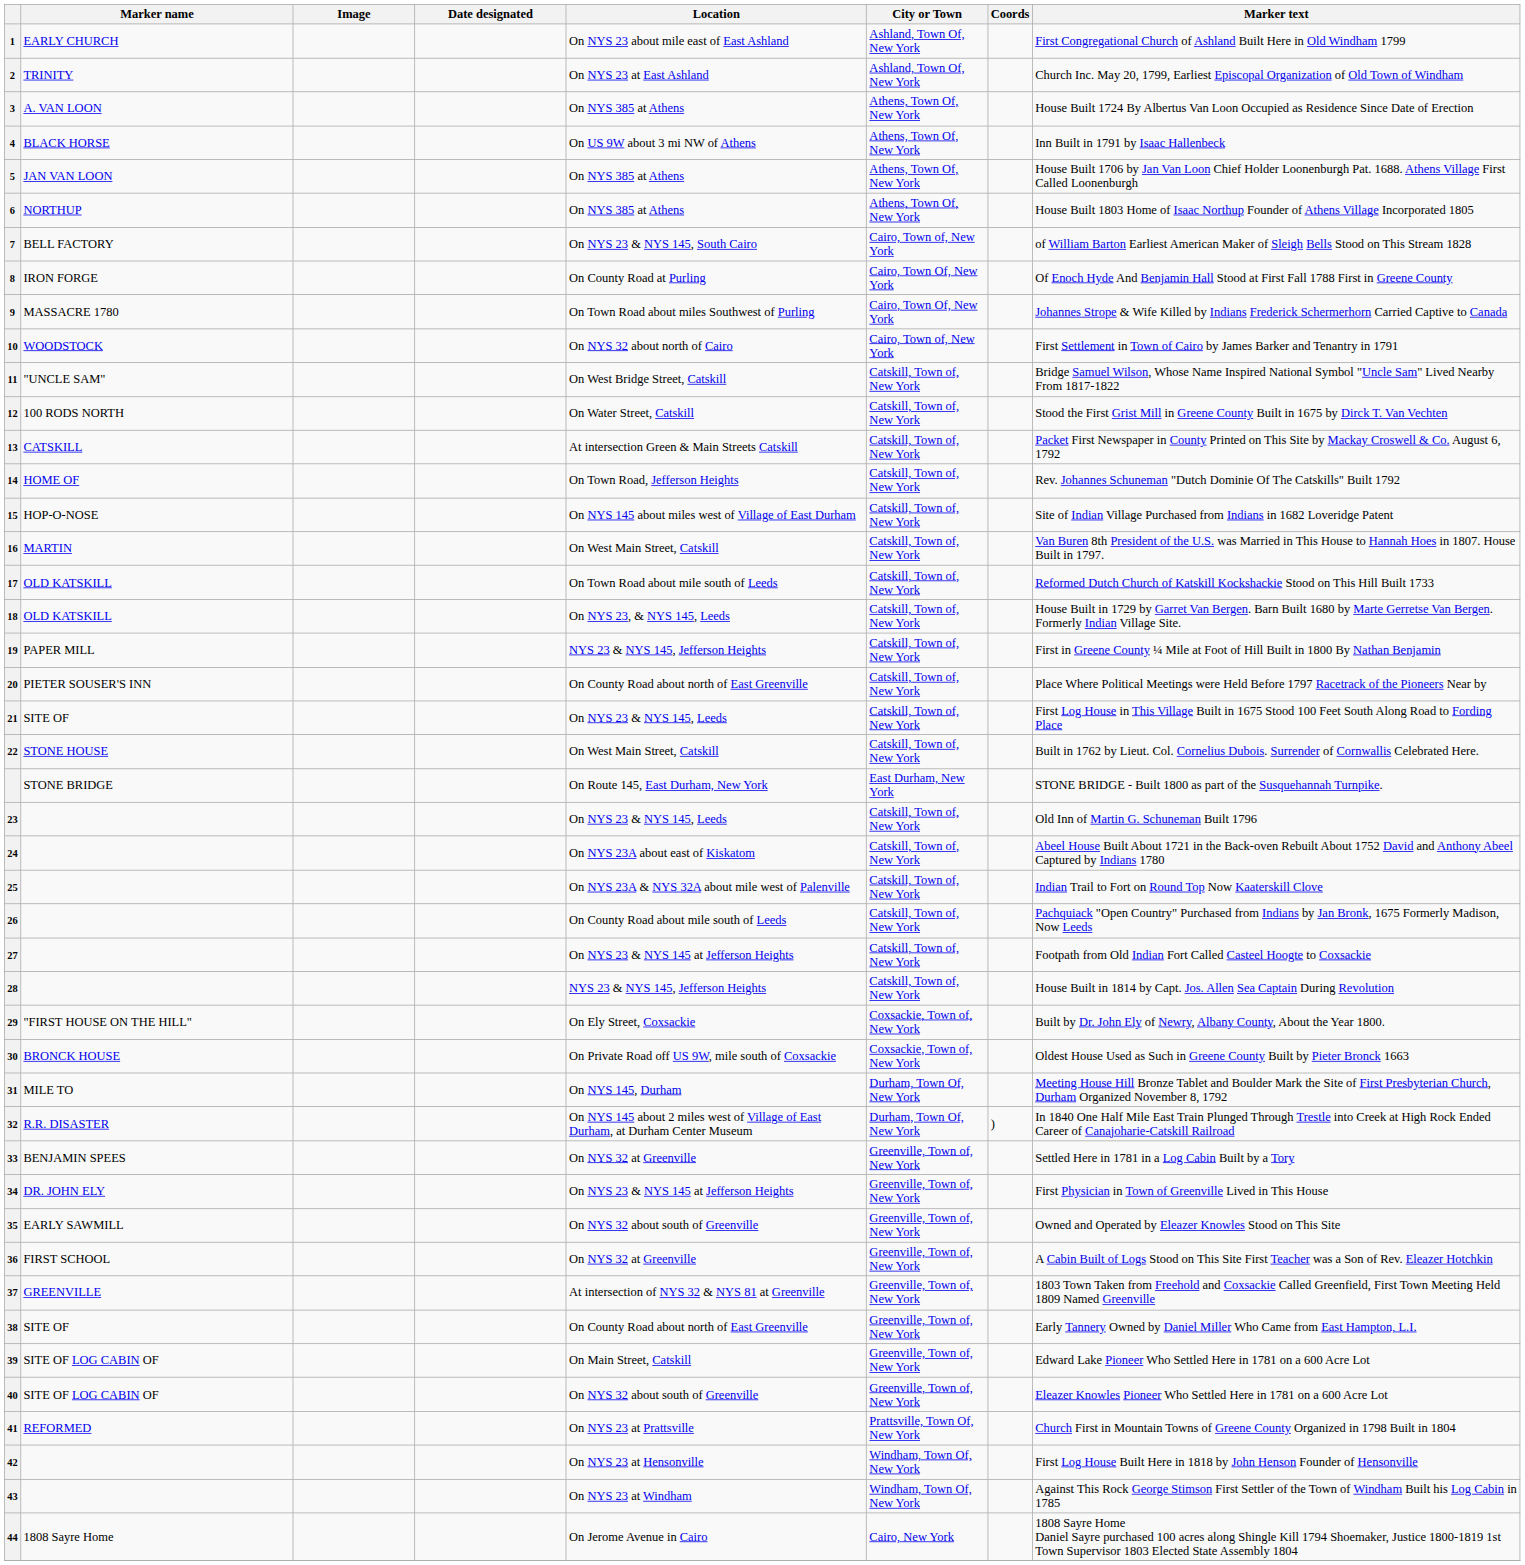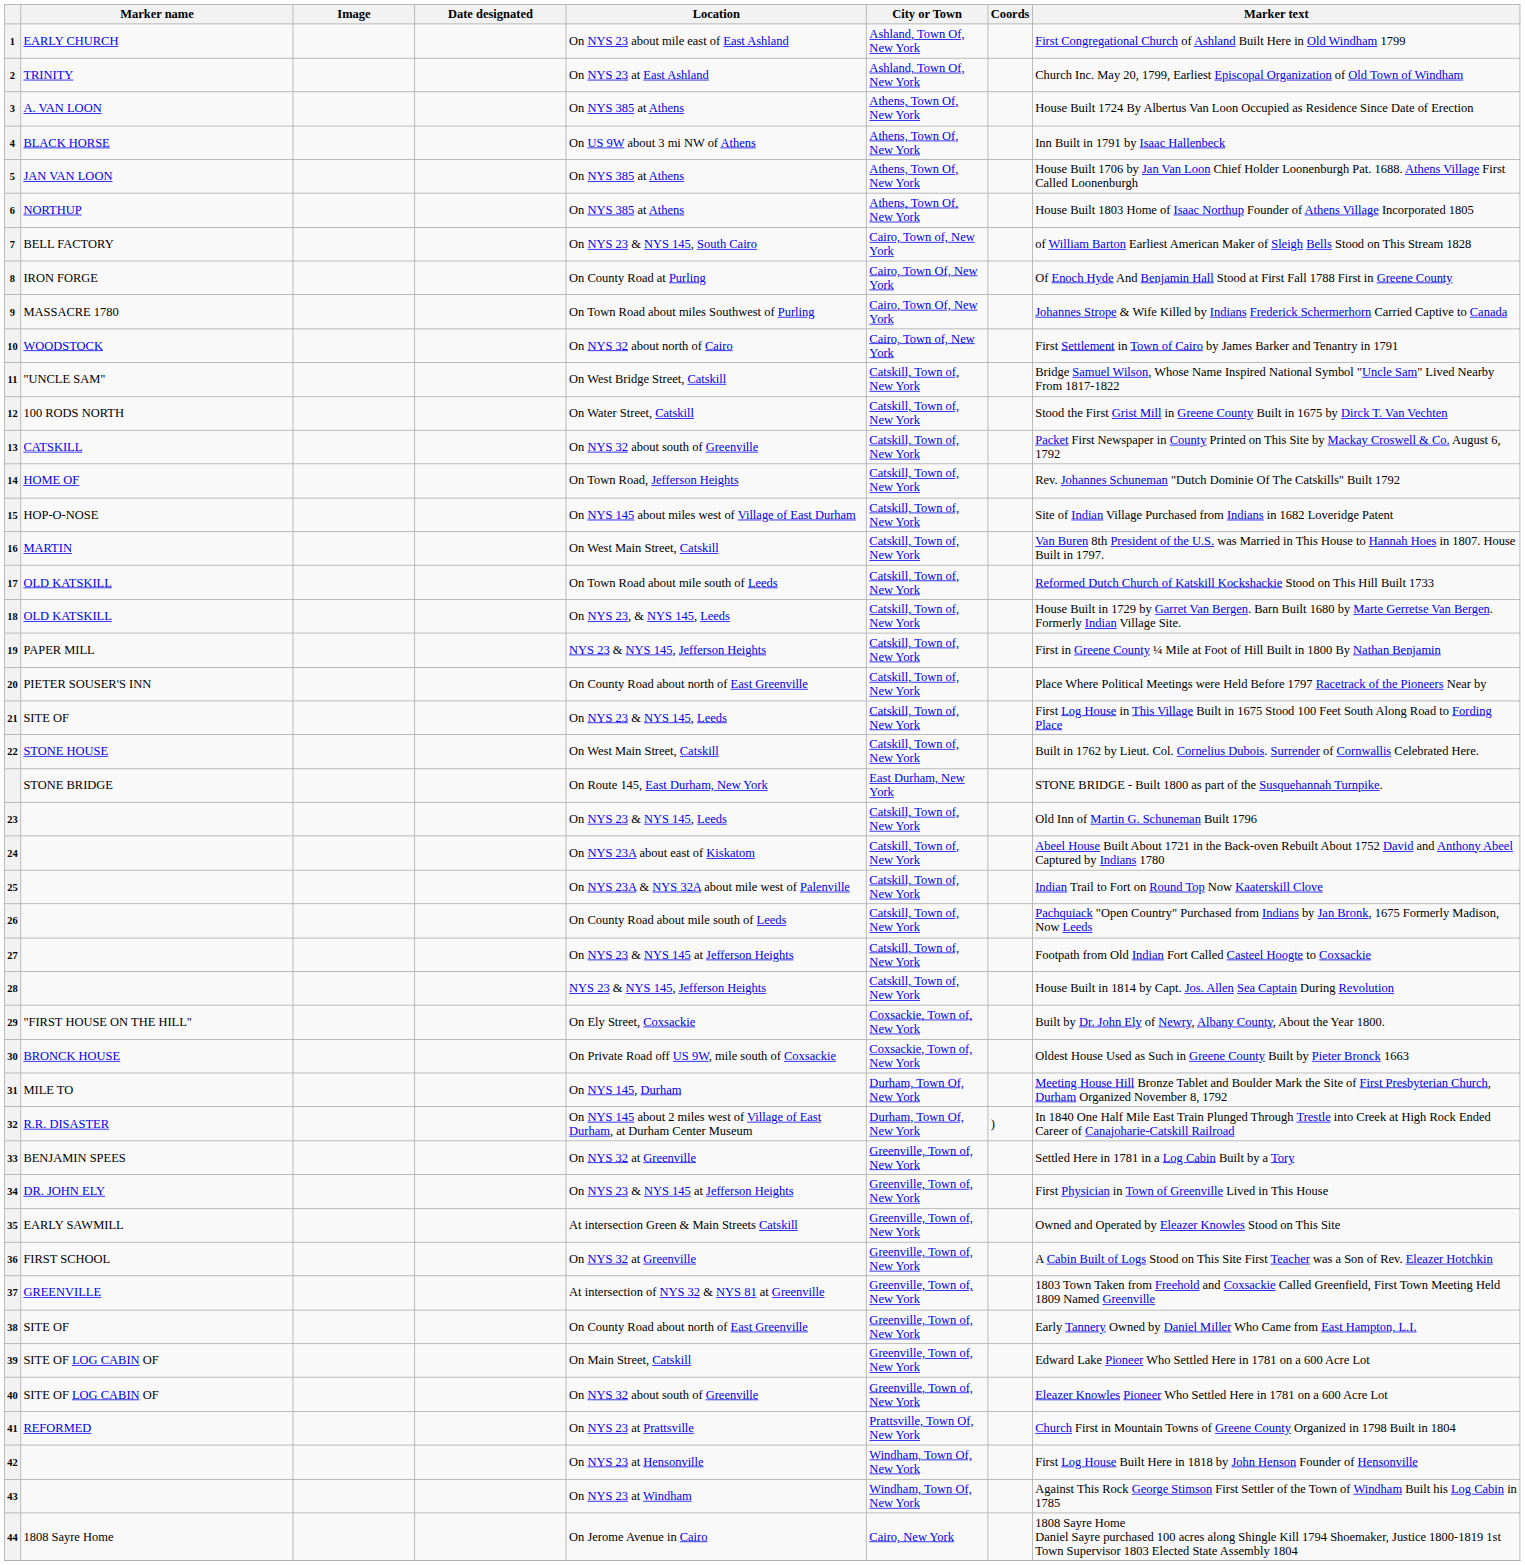13 | Location: At intersection Green & Main Streets Catskill -> On NYS 32 about south of Greenville
35 | Location: On NYS 32 about south of Greenville -> At intersection Green & Main Streets Catskill
